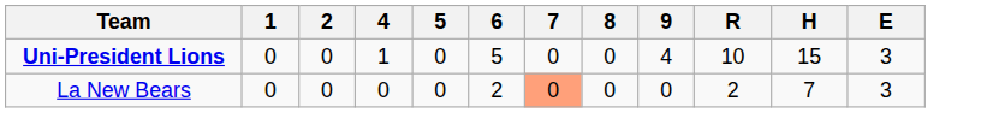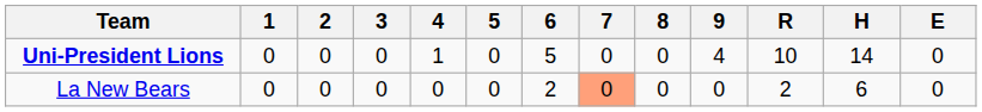+ column: 3 | 0 | 0
Uni-President Lions | H: 15 -> 14
Uni-President Lions | E: 3 -> 0
La New Bears | H: 7 -> 6
La New Bears | E: 3 -> 0
